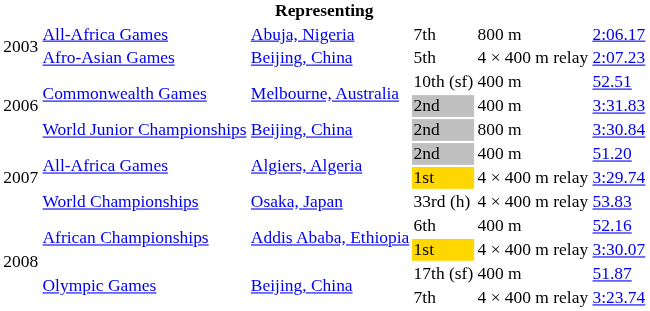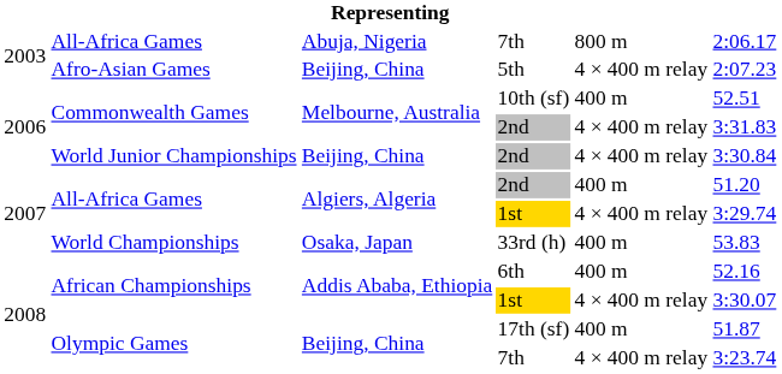Commonwealth Games / 2nd | column 5: 400 m -> 4 × 400 m relay
World Junior Championships / 2nd | column 5: 800 m -> 4 × 400 m relay
33rd (h) | column 5: 4 × 400 m relay -> 400 m
